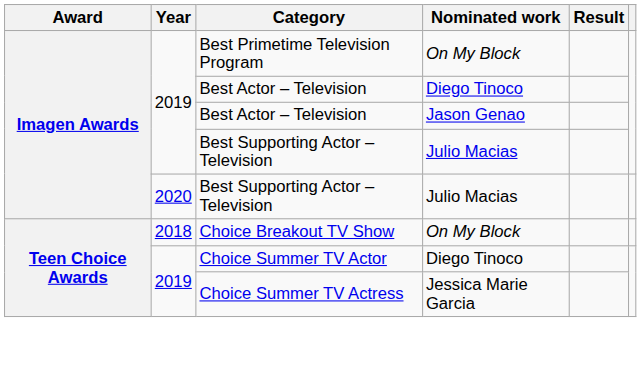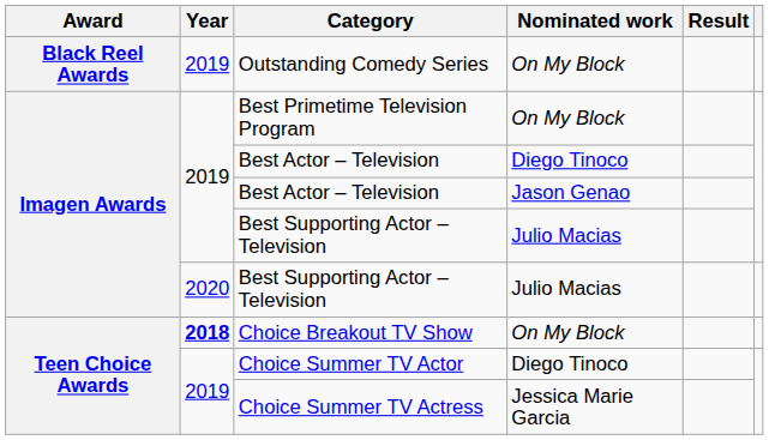+ row: Black Reel Awards | 2019 | Outstanding Comedy Series | On My Block
Choice Breakout TV Show | Year: normal -> bold
